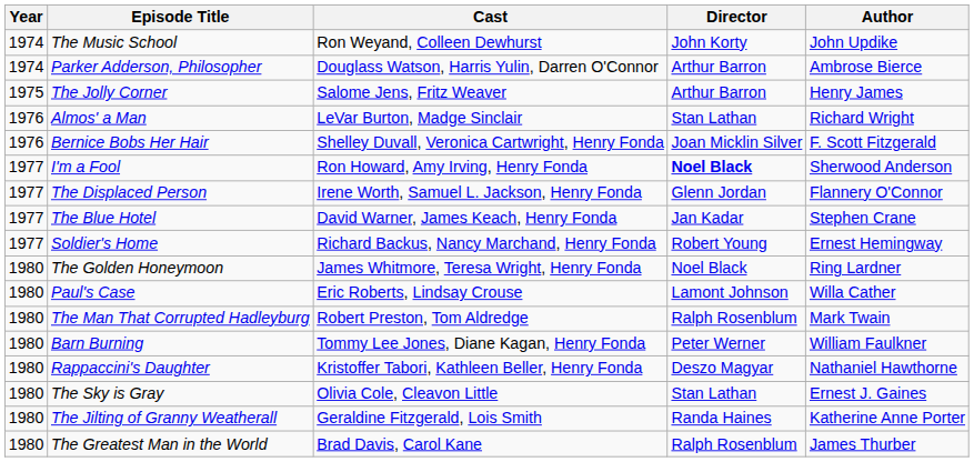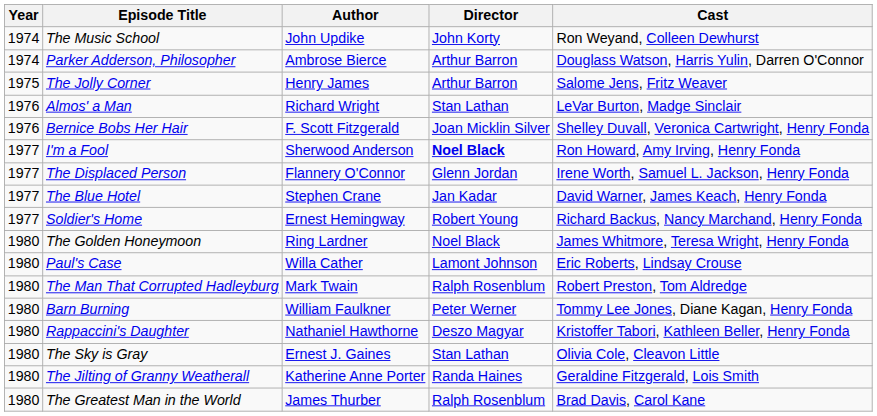columns swapped: Author <-> Cast
